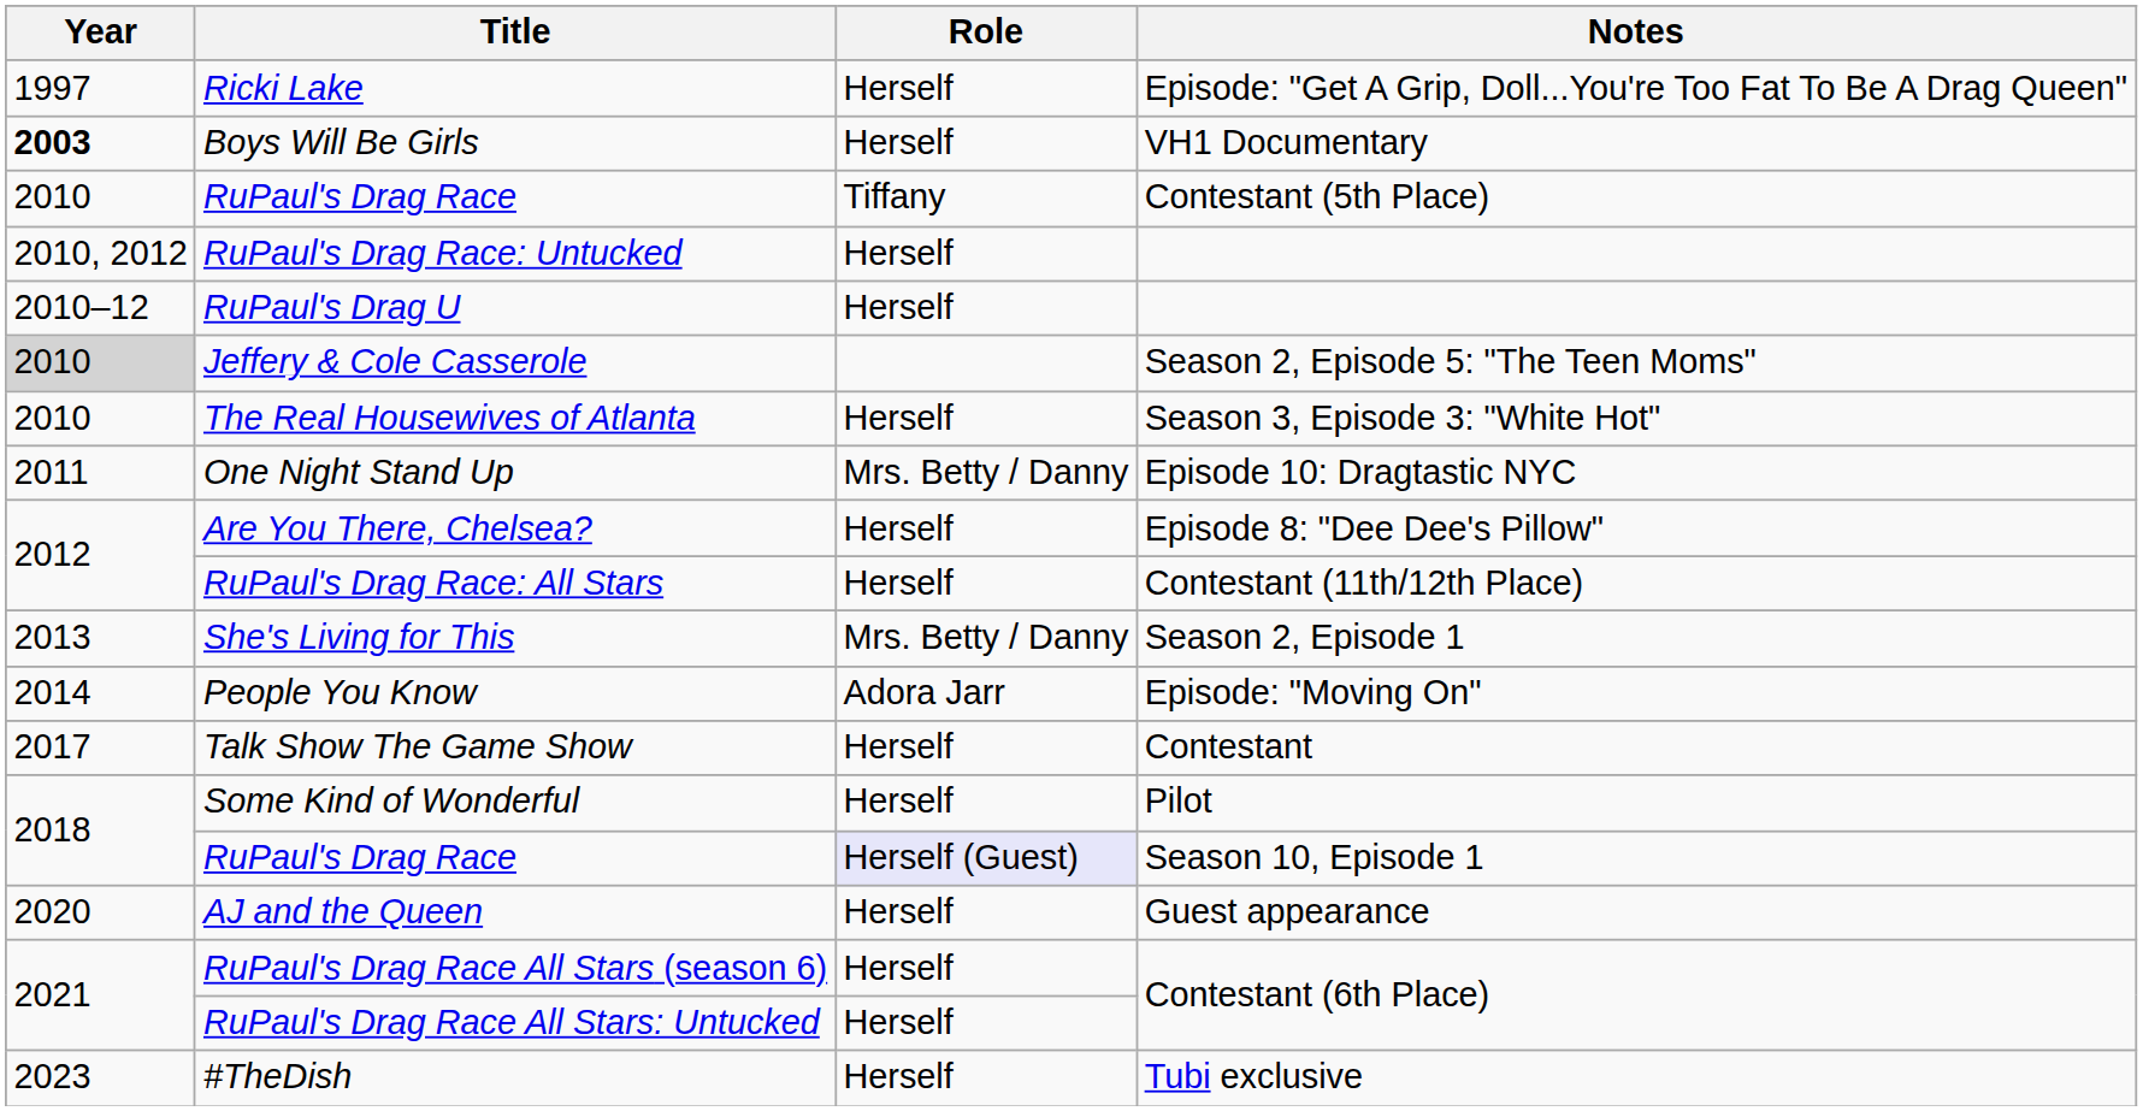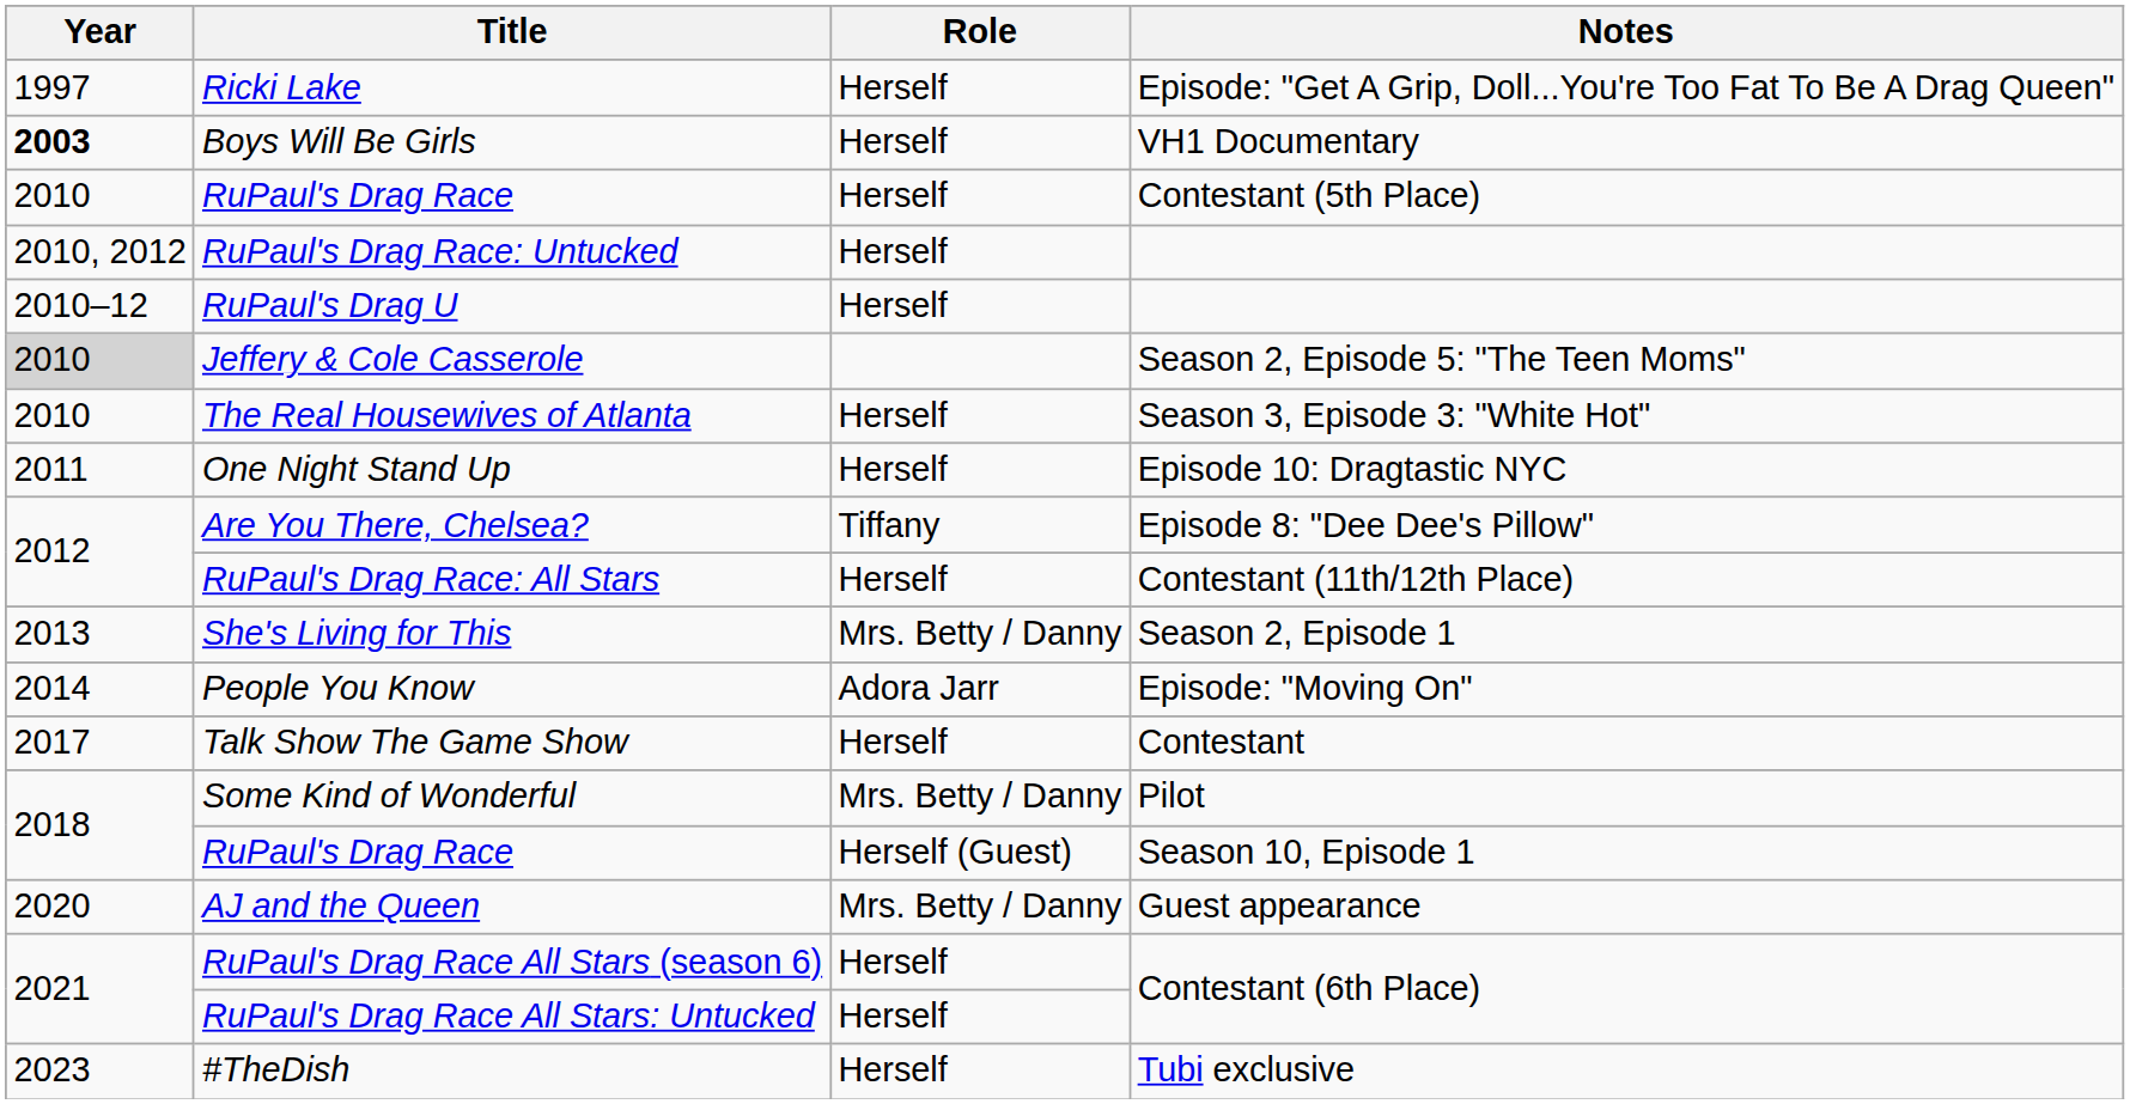RuPaul's Drag Race / Contestant (5th Place) | Role: Tiffany -> Herself
One Night Stand Up | Role: Mrs. Betty / Danny -> Herself
Are You There, Chelsea? | Role: Herself -> Tiffany
Some Kind of Wonderful | Role: Herself -> Mrs. Betty / Danny
RuPaul's Drag Race / Season 10, Episode 1 | Role: lavender background -> no background
AJ and the Queen | Role: Herself -> Mrs. Betty / Danny
